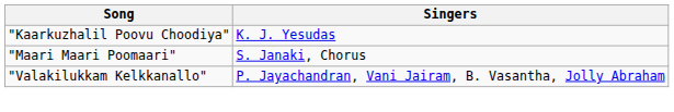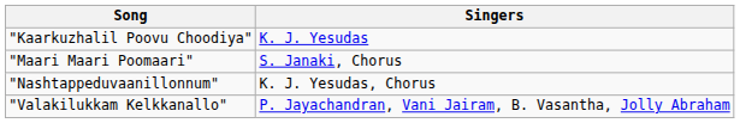+ row: "Nashtappeduvaanillonnum" | K. J. Yesudas, Chorus
